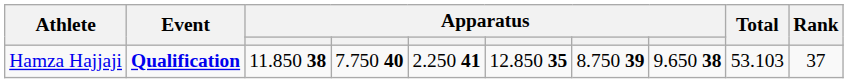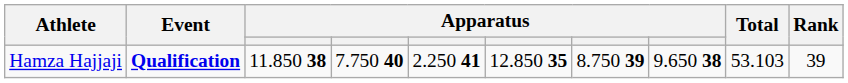Hamza Hajjaji | Rank: 37 -> 39
